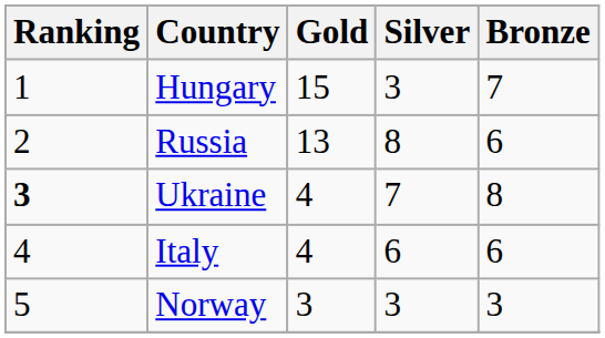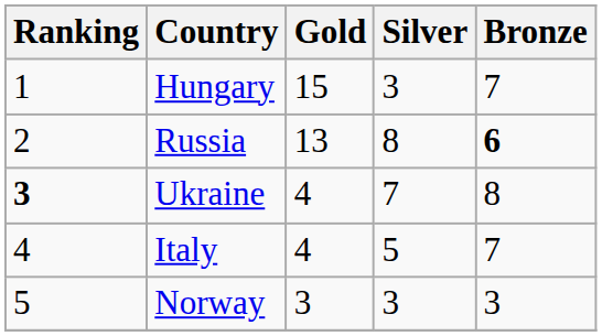Russia | Bronze: normal -> bold
Italy | Silver: 6 -> 5
Italy | Bronze: 6 -> 7
